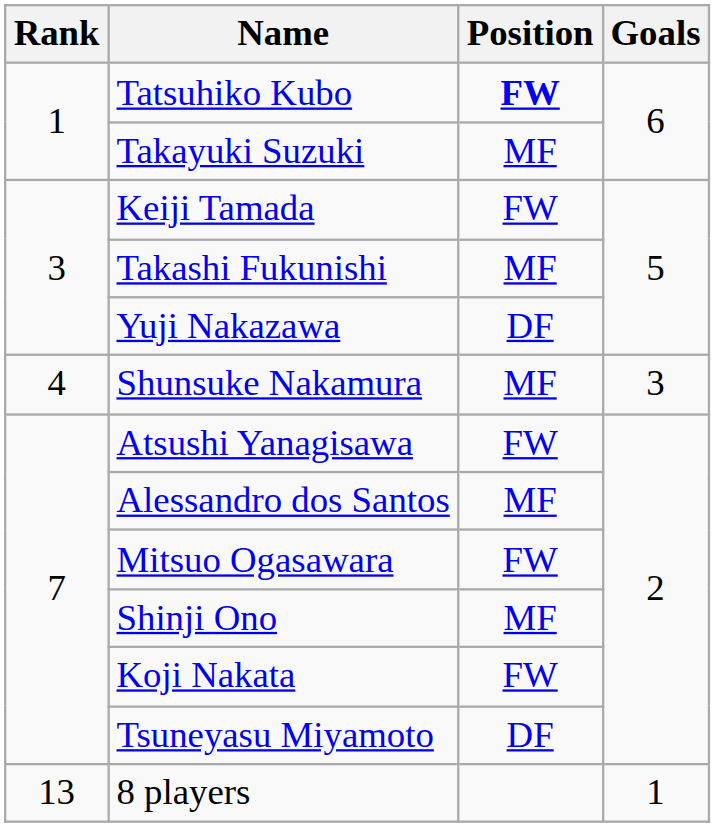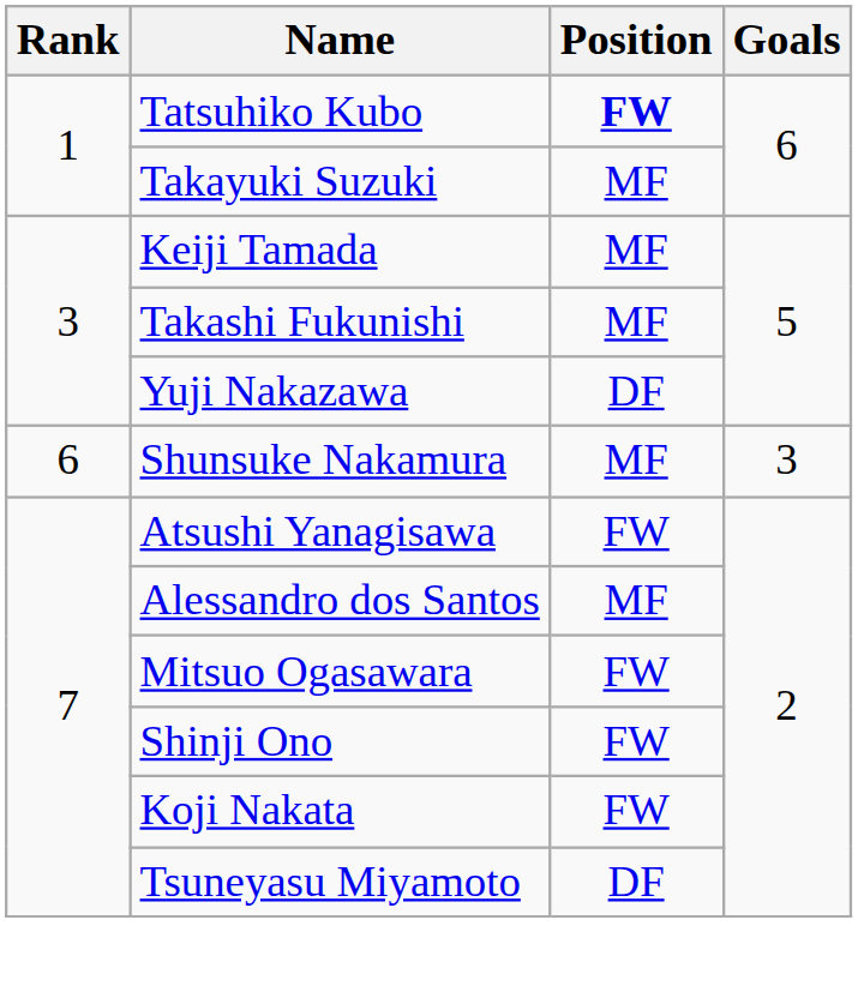Keiji Tamada | Position: FW -> MF
Shunsuke Nakamura | Rank: 4 -> 6
Shinji Ono | Position: MF -> FW
- row: 13 | 8 players | 1
